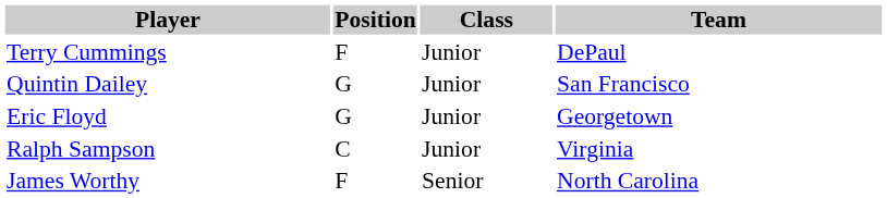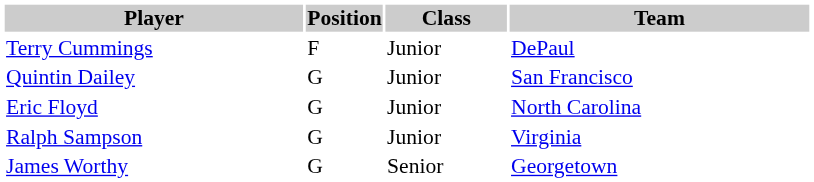Eric Floyd | Team: Georgetown -> North Carolina
Ralph Sampson | Position: C -> G
James Worthy | Position: F -> G
James Worthy | Team: North Carolina -> Georgetown
